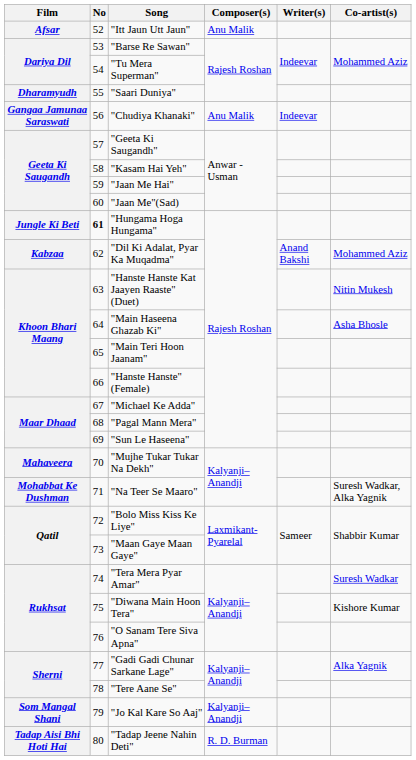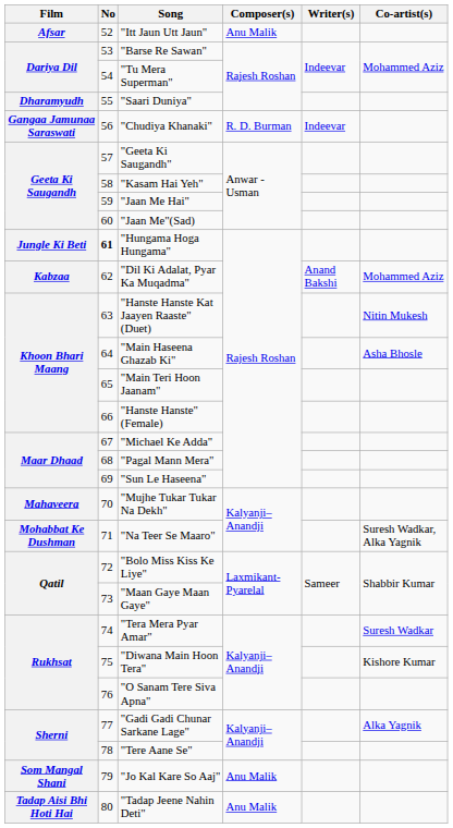"Chudiya Khanaki" | Composer(s): Anu Malik -> R. D. Burman
"Jo Kal Kare So Aaj" | Composer(s): Kalyanji–Anandji -> Anu Malik
"Tadap Jeene Nahin Deti" | Composer(s): R. D. Burman -> Anu Malik
